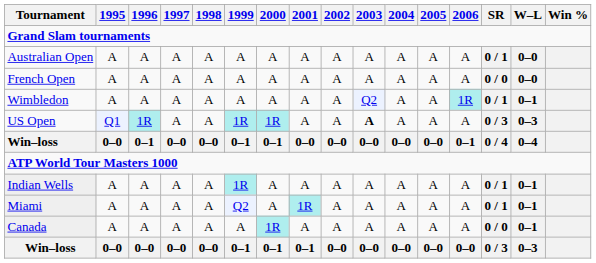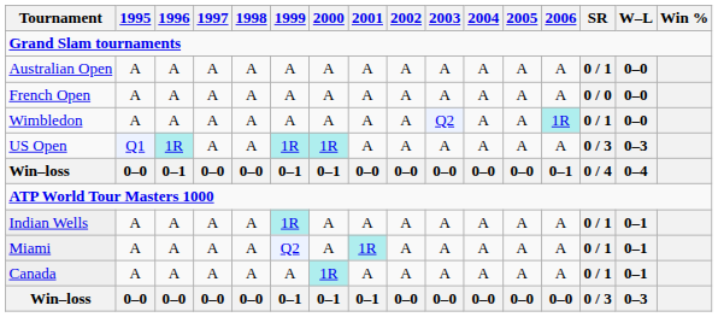Wimbledon | W–L: 0–1 -> 0–0
US Open | 2003: bold -> normal
Canada | SR: 0 / 0 -> 0 / 1
